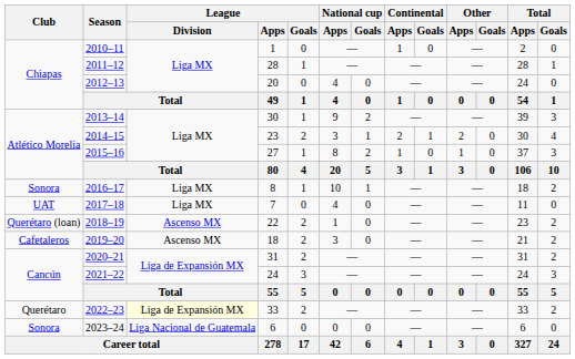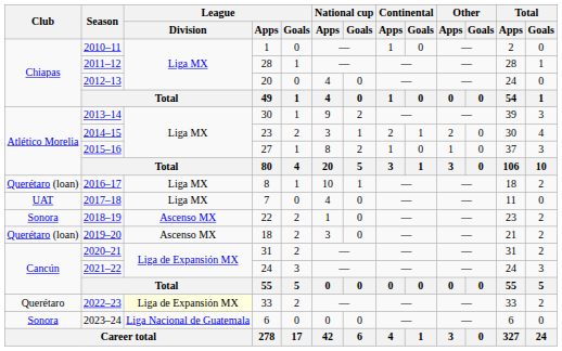2016–17 | Club: Sonora -> Querétaro (loan)
2018–19 | Club: Querétaro (loan) -> Sonora
2019–20 | Club: Cafetaleros -> Querétaro (loan)
